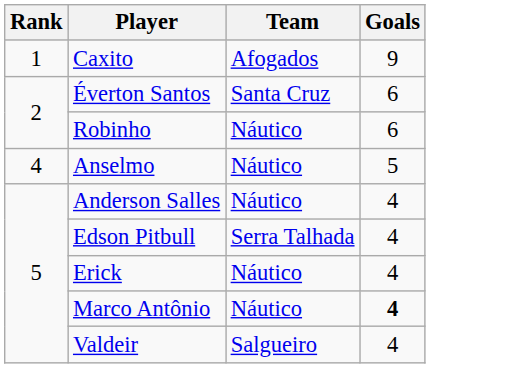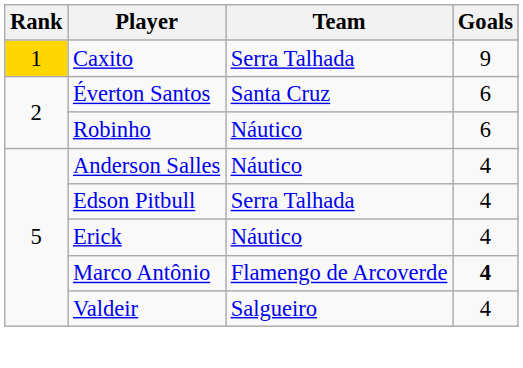Caxito | Rank: no background -> gold background
Caxito | Team: Afogados -> Serra Talhada
- row: 4 | Anselmo | Náutico | 5
Marco Antônio | Team: Náutico -> Flamengo de Arcoverde
